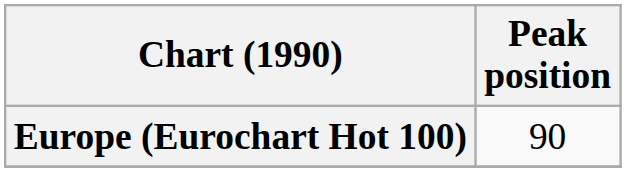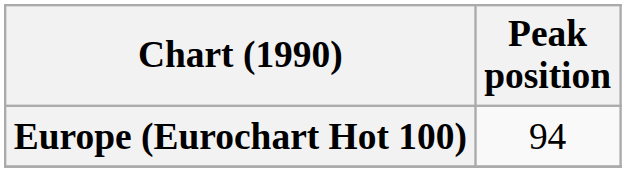Europe (Eurochart Hot 100) | Peak position: 90 -> 94
